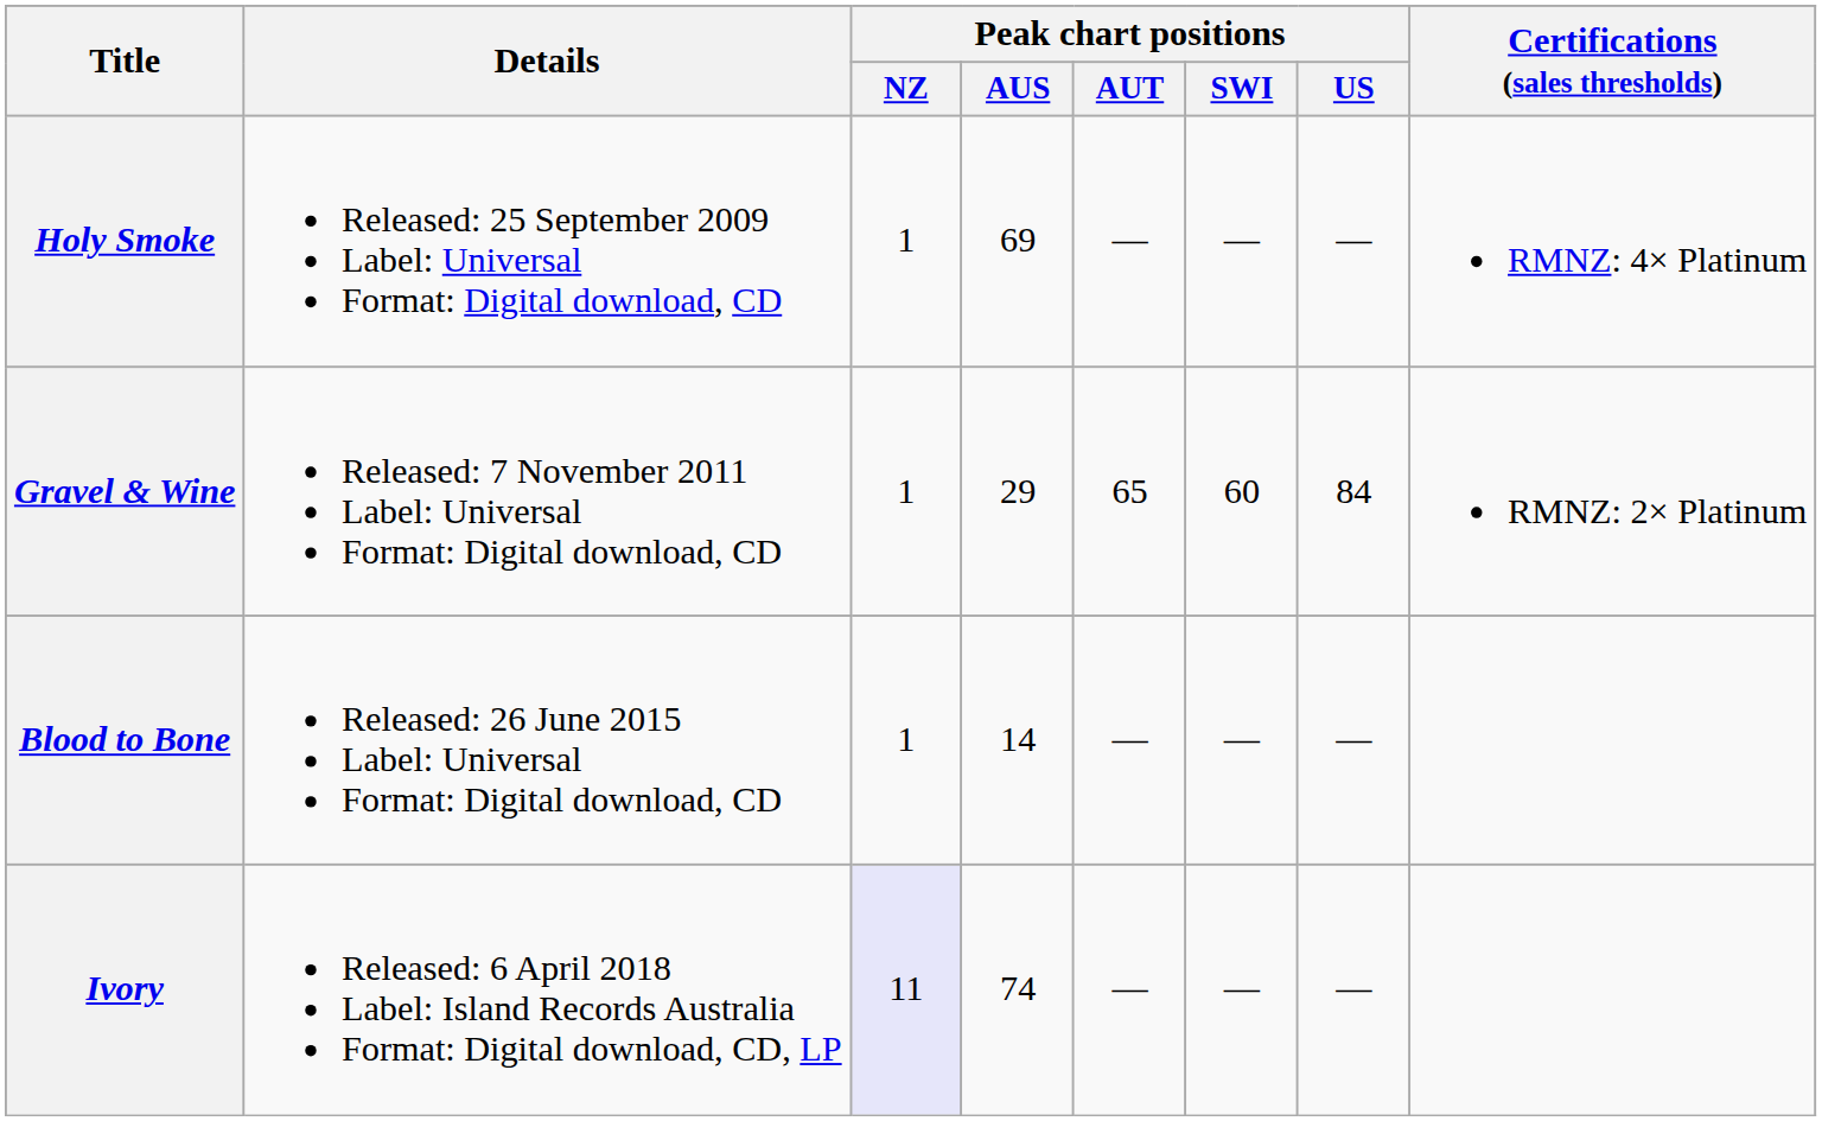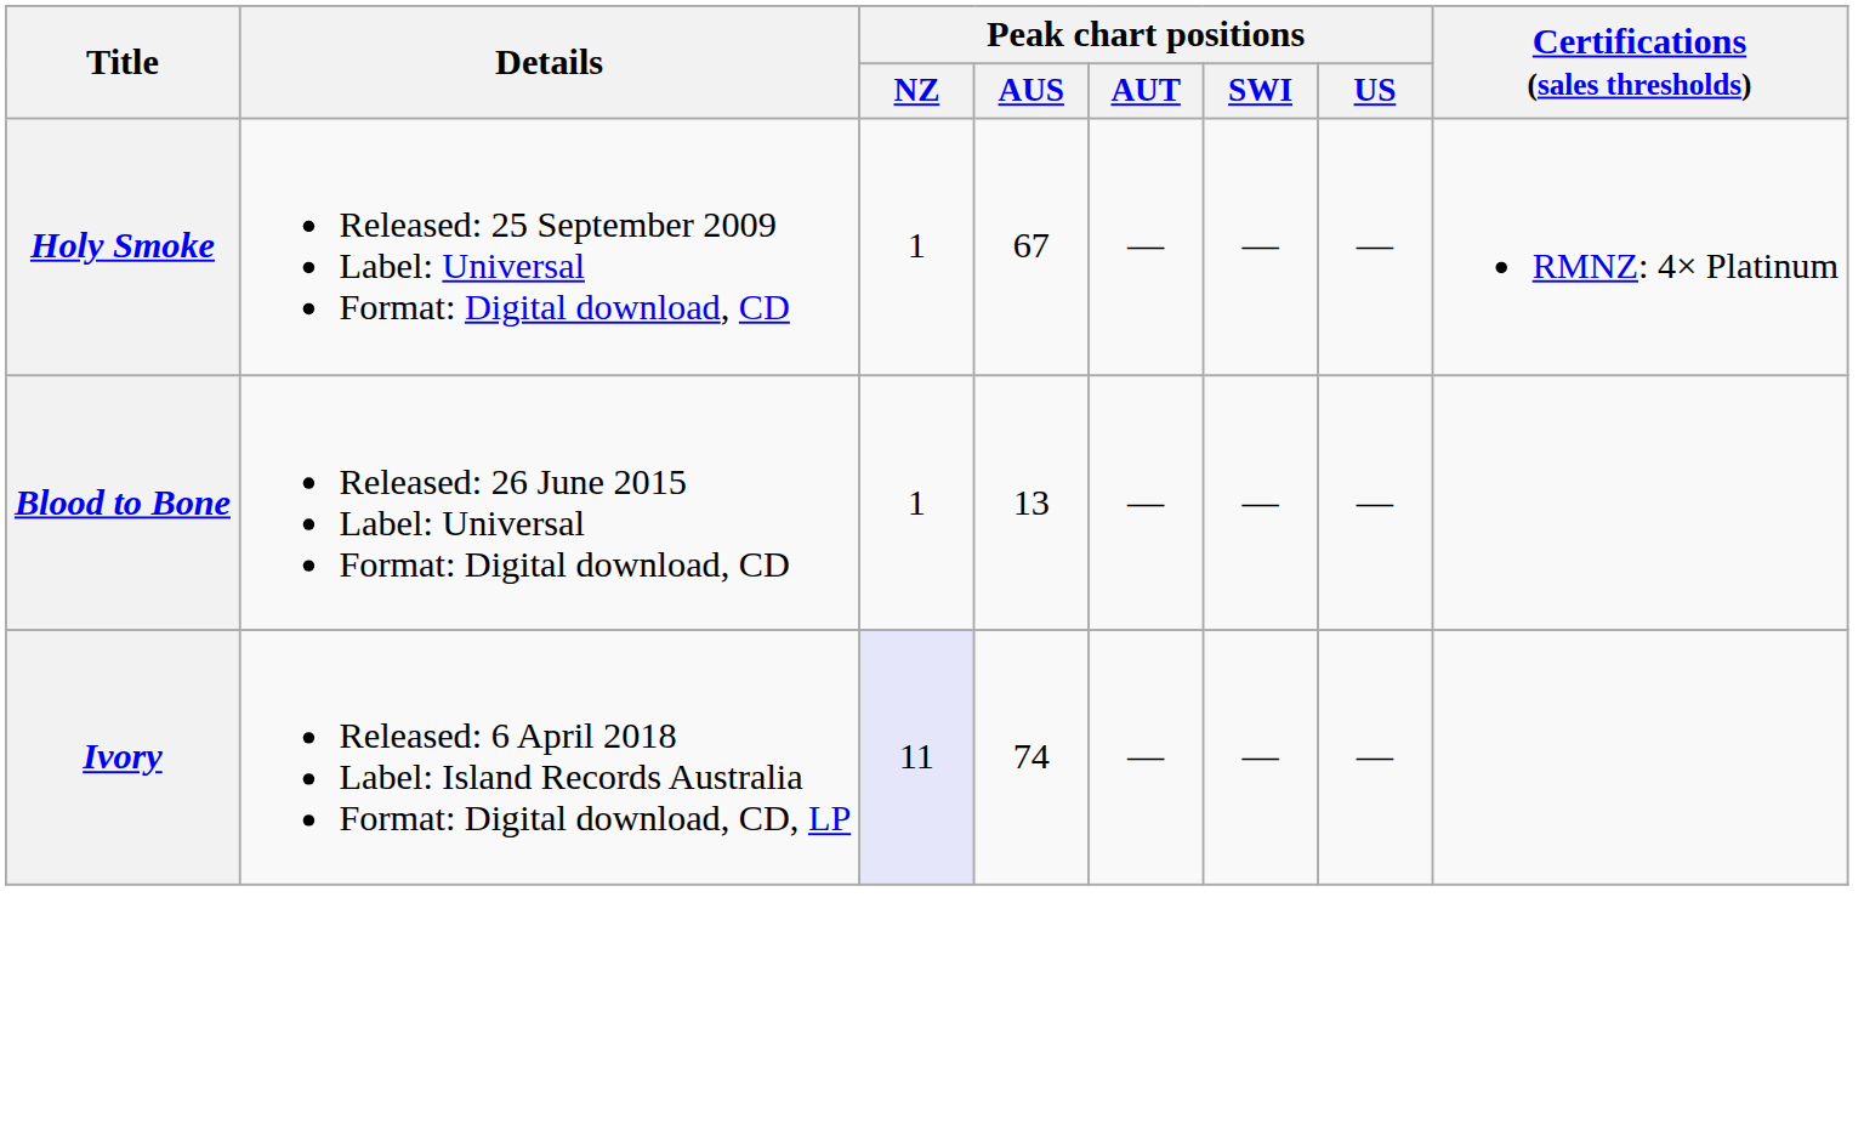Holy Smoke | Peak chart positions / AUS: 69 -> 67
- row: Gravel & Wine | Released: 7 November 2011 Label: Universal Format: Digital download, CD | 1 | 29 | 65 | 60 | 84 | RMNZ: 2× Platinum
Blood to Bone | Peak chart positions / AUS: 14 -> 13
